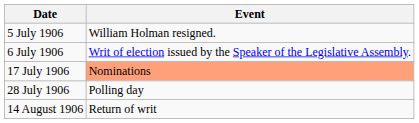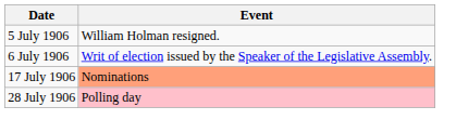28 July 1906 | Event: no background -> pink background
- row: 14 August 1906 | Return of writ
